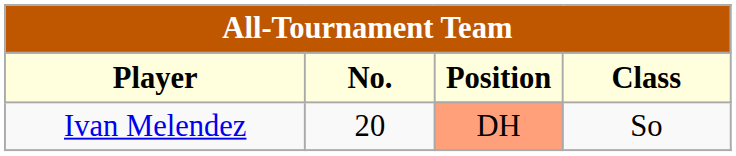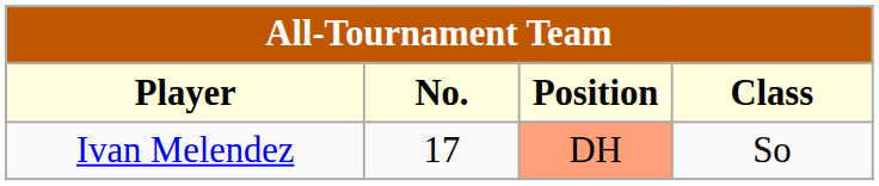Ivan Melendez | No.: 20 -> 17
